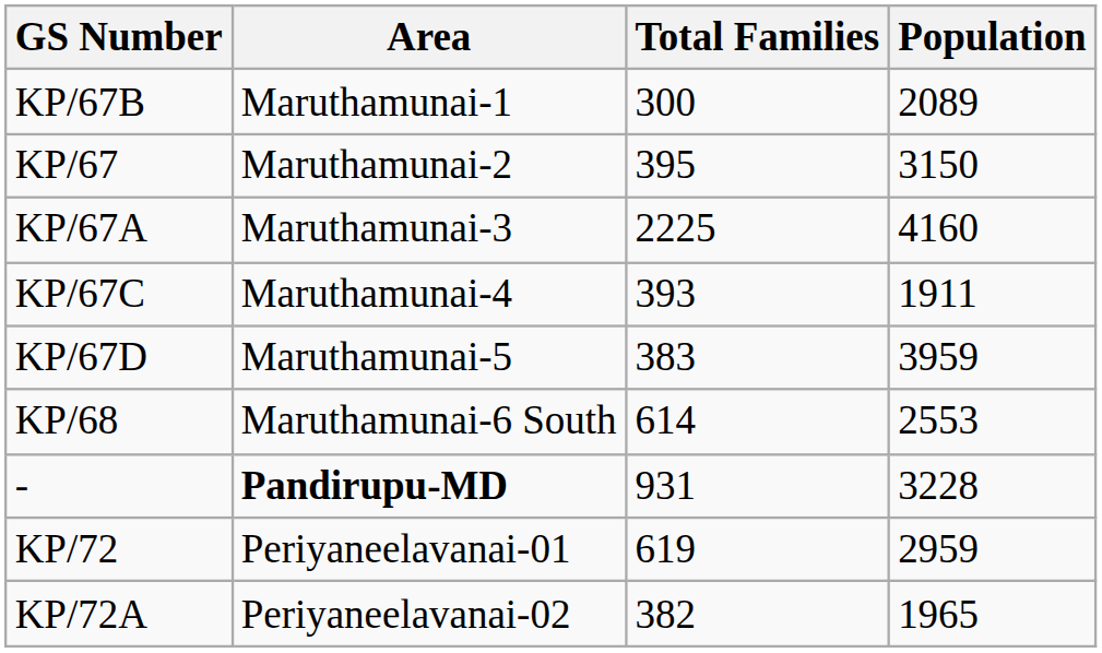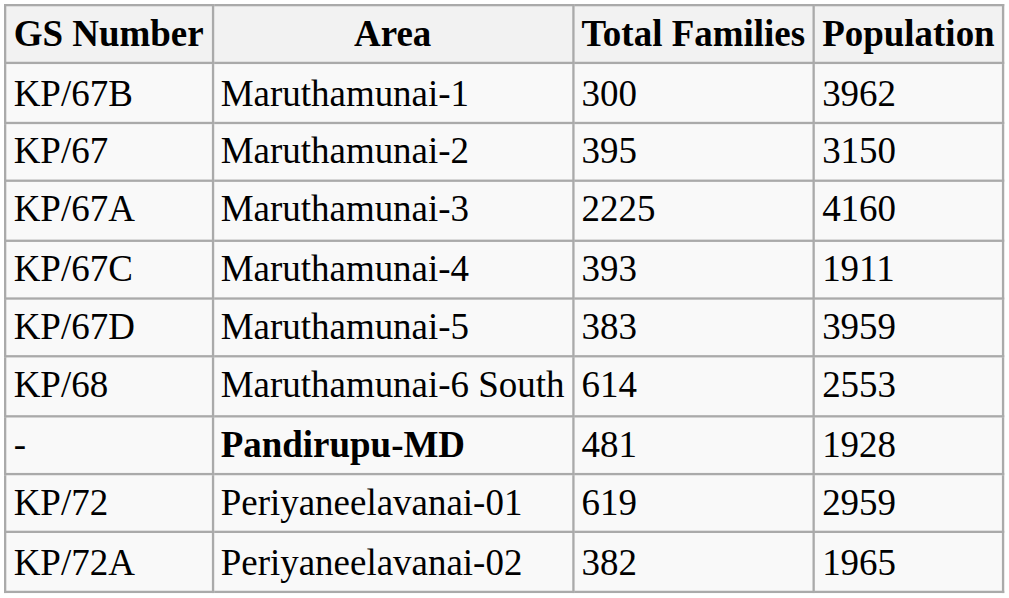KP/67B | Population: 2089 -> 3962
- | Total Families: 931 -> 481
- | Population: 3228 -> 1928
